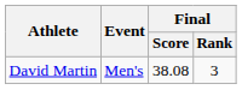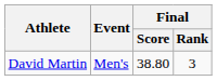David Martin | Final / Score: 38.08 -> 38.80
